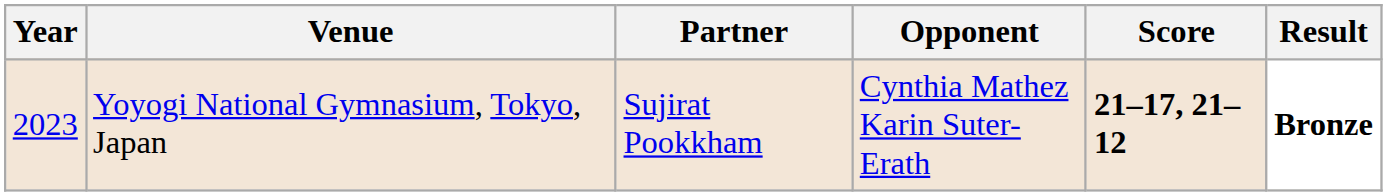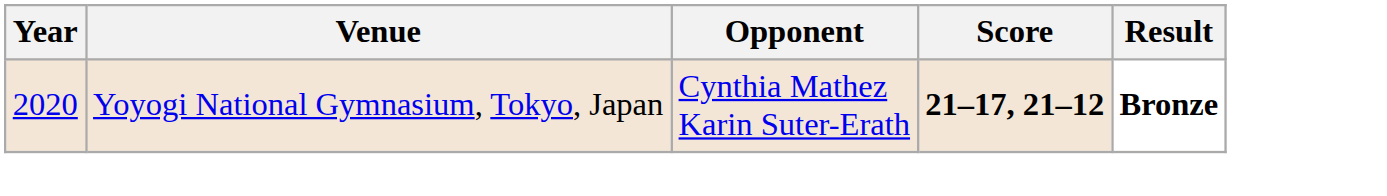- column: Partner | Sujirat Pookkham
Yoyogi National Gymnasium, Tokyo, Japan | Year: 2023 -> 2020
